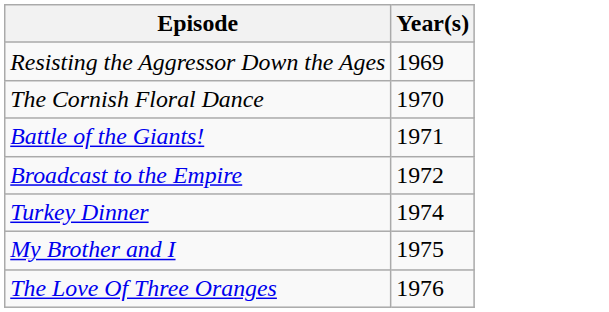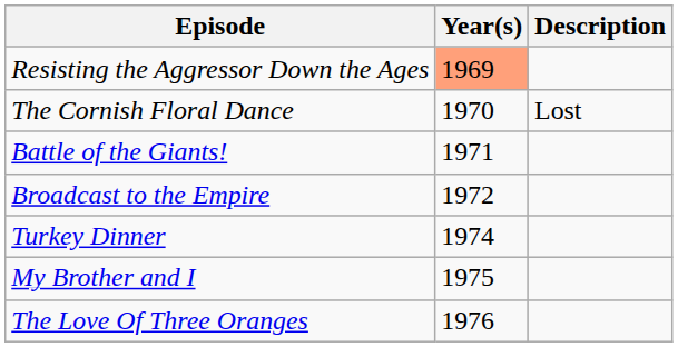+ column: Description | Lost
Resisting the Aggressor Down the Ages | Year(s): no background -> lightsalmon background
